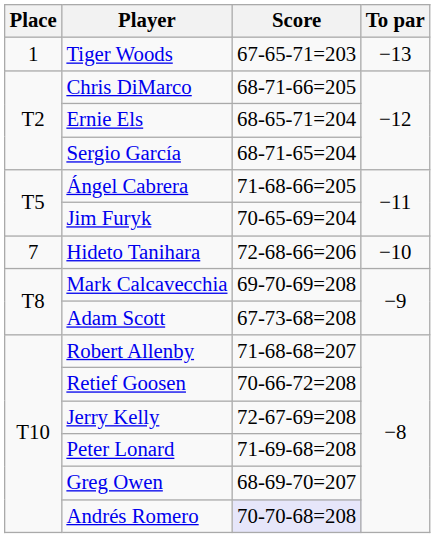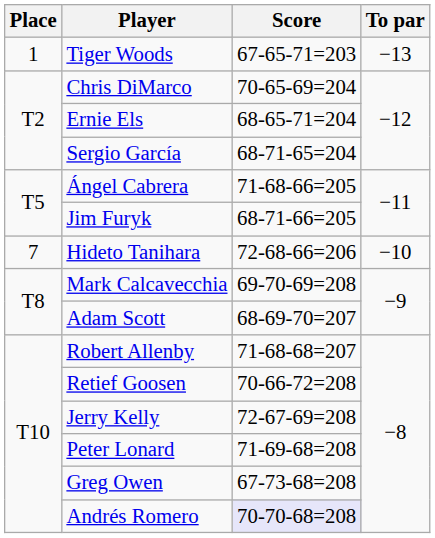Chris DiMarco | Score: 68-71-66=205 -> 70-65-69=204
Jim Furyk | Score: 70-65-69=204 -> 68-71-66=205
Adam Scott | Score: 67-73-68=208 -> 68-69-70=207
Greg Owen | Score: 68-69-70=207 -> 67-73-68=208
